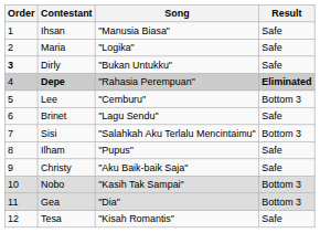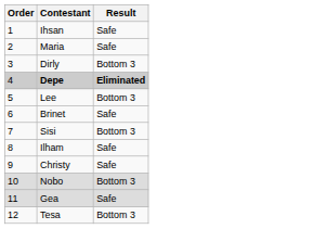- column: Song | "Manusia Biasa" | "Logika" | "Bukan Untukku" | "Rahasia Perempuan" | "Cemburu" | "Lagu Sendu" | "Salahkah Aku Terlalu Mencintaimu" | "Pupus" | "Aku Baik-baik Saja" | "Kasih Tak Sampai" | "Dia" | "Kisah Romantis"
Dirly | Order: bold -> normal
Dirly | Result: Safe -> Bottom 3
Gea | Result: Bottom 3 -> Safe
Tesa | Result: Safe -> Bottom 3
